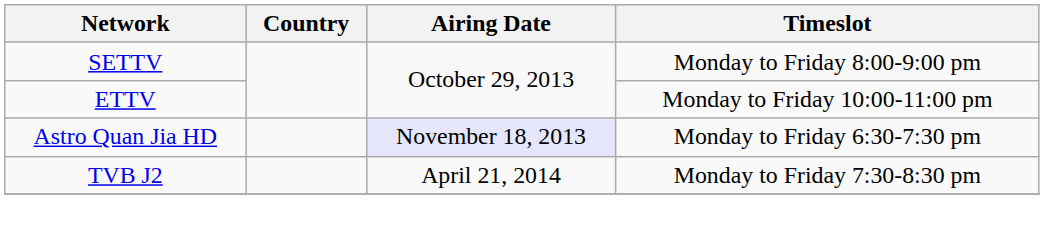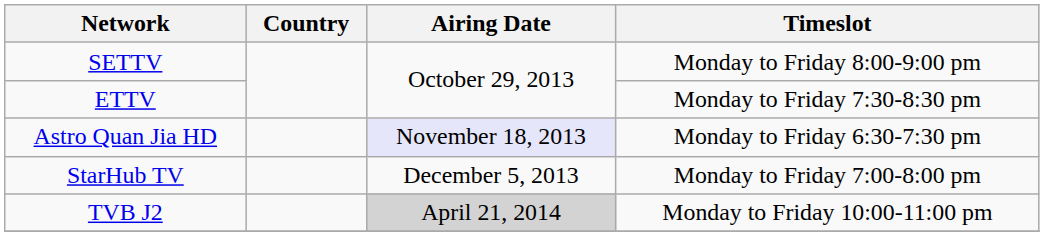ETTV | Timeslot: Monday to Friday 10:00-11:00 pm -> Monday to Friday 7:30-8:30 pm
+ row: StarHub TV | December 5, 2013 | Monday to Friday 7:00-8:00 pm
TVB J2 | Airing Date: no background -> lightgrey background
TVB J2 | Timeslot: Monday to Friday 7:30-8:30 pm -> Monday to Friday 10:00-11:00 pm
